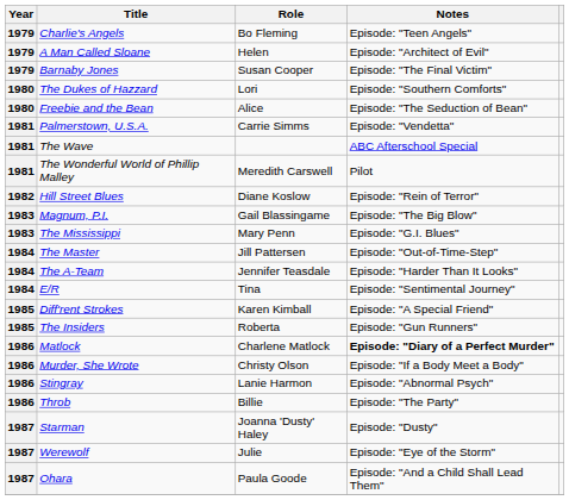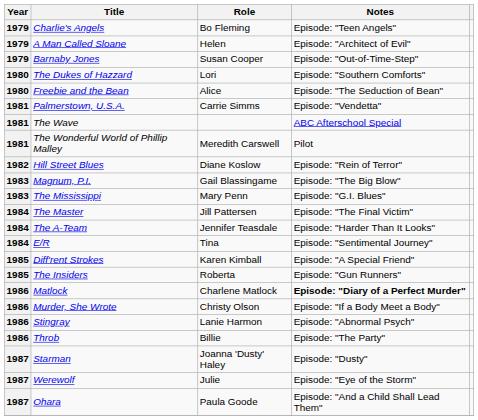Barnaby Jones | Notes: Episode: "The Final Victim" -> Episode: "Out-of-Time-Step"
The Master | Notes: Episode: "Out-of-Time-Step" -> Episode: "The Final Victim"
